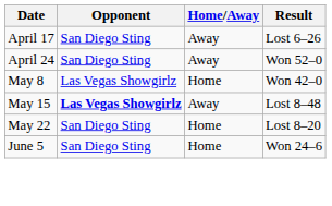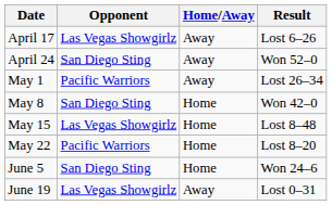April 17 | Opponent: San Diego Sting -> Las Vegas Showgirlz
+ row: May 1 | Pacific Warriors | Away | Lost 26–34
May 8 | Opponent: Las Vegas Showgirlz -> San Diego Sting
May 15 | Opponent: bold -> normal
May 15 | Home/Away: Away -> Home
May 22 | Opponent: San Diego Sting -> Pacific Warriors
+ row: June 19 | Las Vegas Showgirlz | Away | Lost 0–31
